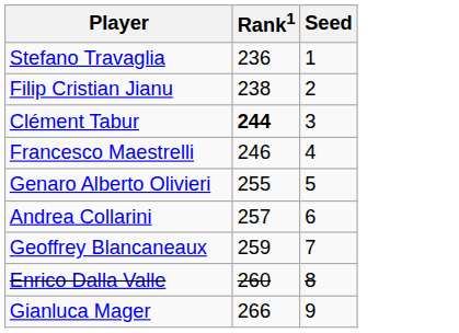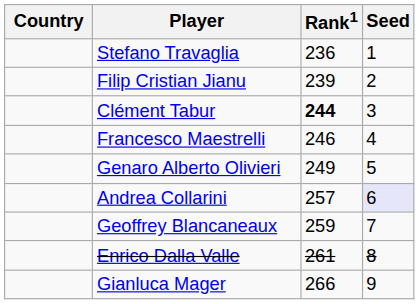+ column: Country
Filip Cristian Jianu | Rank1: 238 -> 239
Genaro Alberto Olivieri | Rank1: 255 -> 249
Andrea Collarini | Seed: no background -> lavender background
Enrico Dalla Valle | Rank1: 260 -> 261
